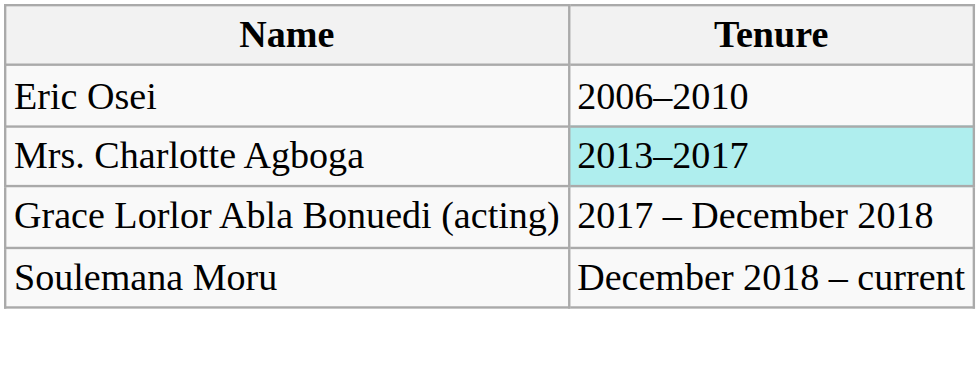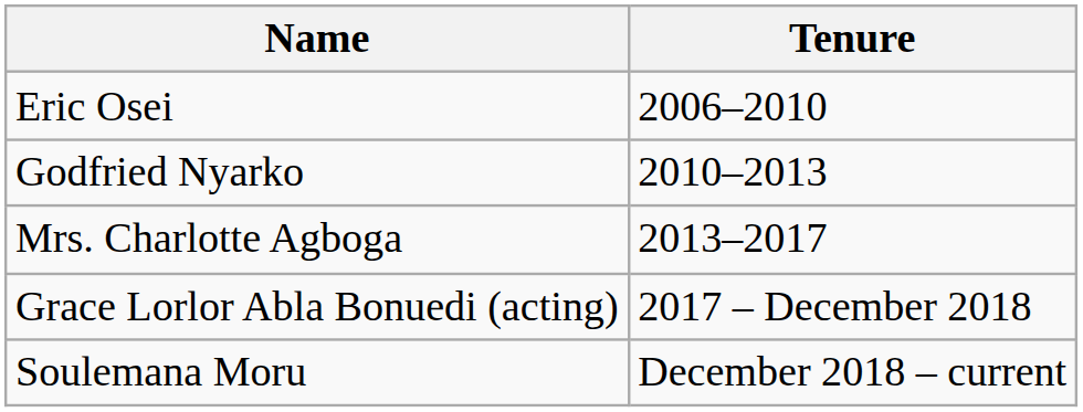+ row: Godfried Nyarko | 2010–2013
Mrs. Charlotte Agboga | Tenure: paleturquoise background -> no background
